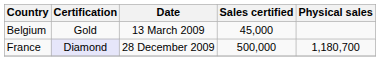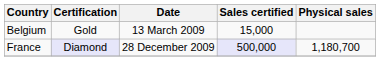Belgium | Sales certified: 45,000 -> 15,000
France | Sales certified: no background -> lavender background
